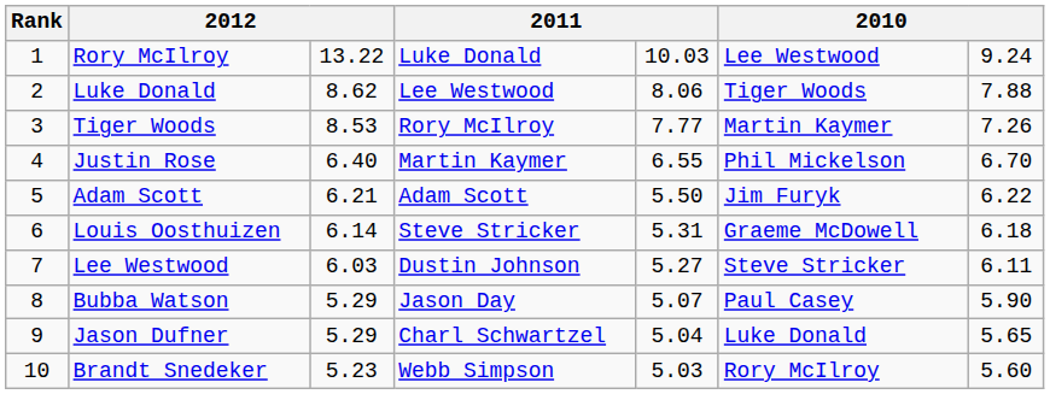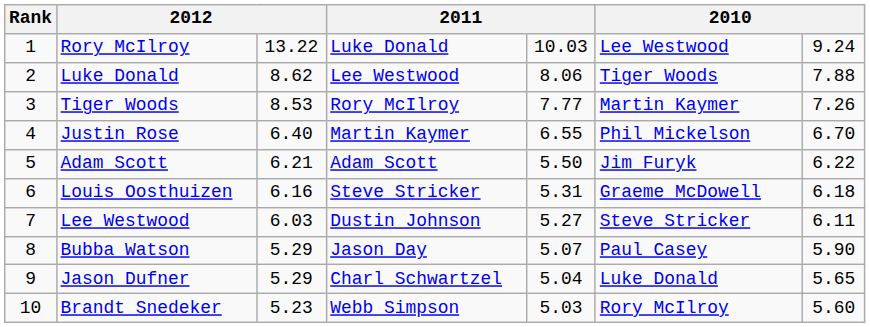Louis Oosthuizen | column 3: 6.14 -> 6.16
